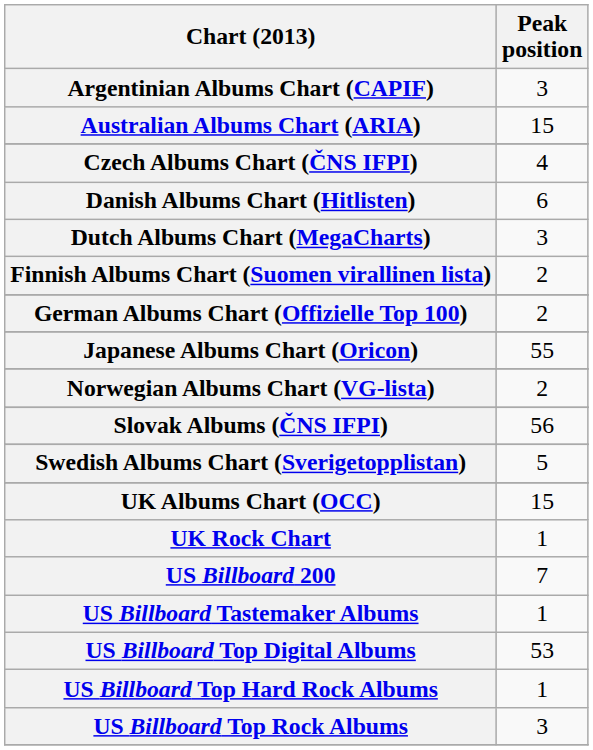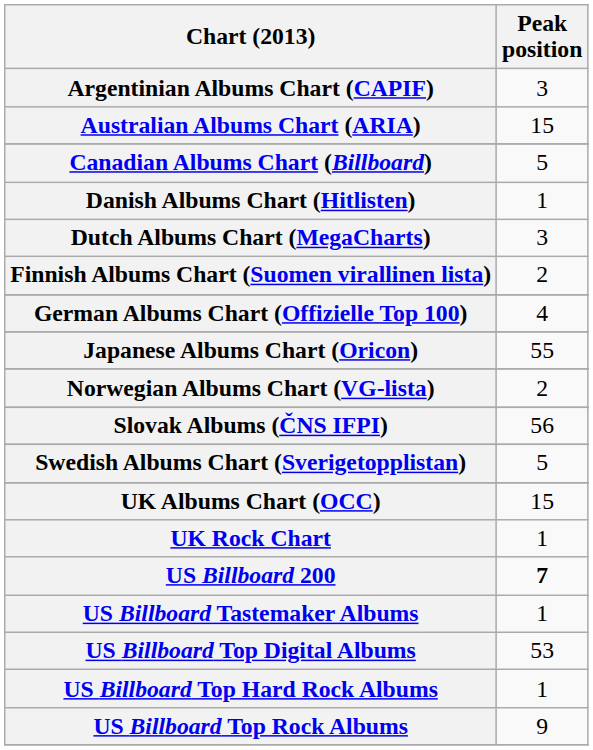+ row: Canadian Albums Chart (Billboard) | 5
- row: Czech Albums Chart (ČNS IFPI) | 4
Danish Albums Chart (Hitlisten) | Peak position: 6 -> 1
German Albums Chart (Offizielle Top 100) | Peak position: 2 -> 4
US Billboard 200 | Peak position: normal -> bold
US Billboard Top Rock Albums | Peak position: 3 -> 9
